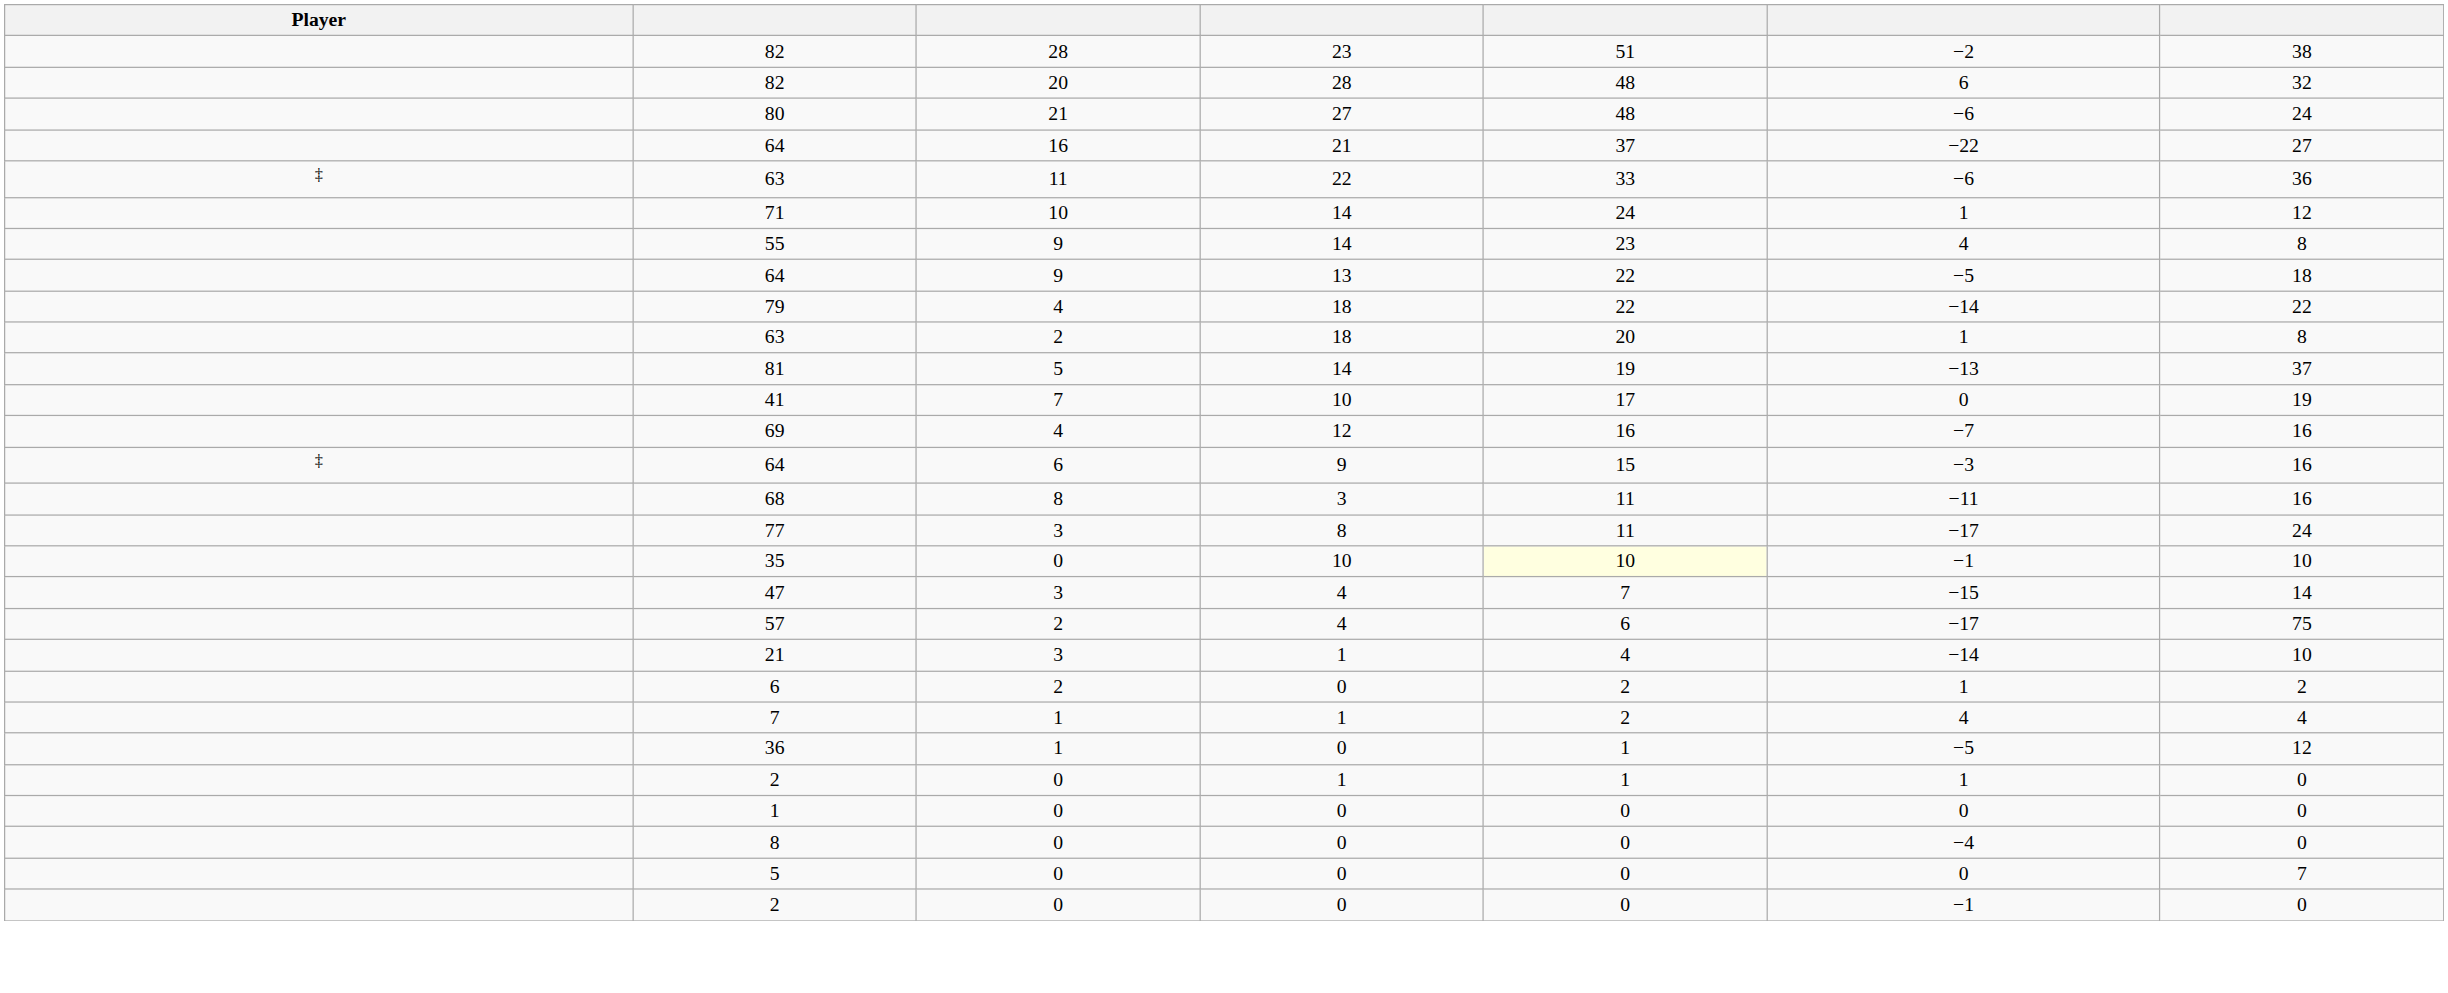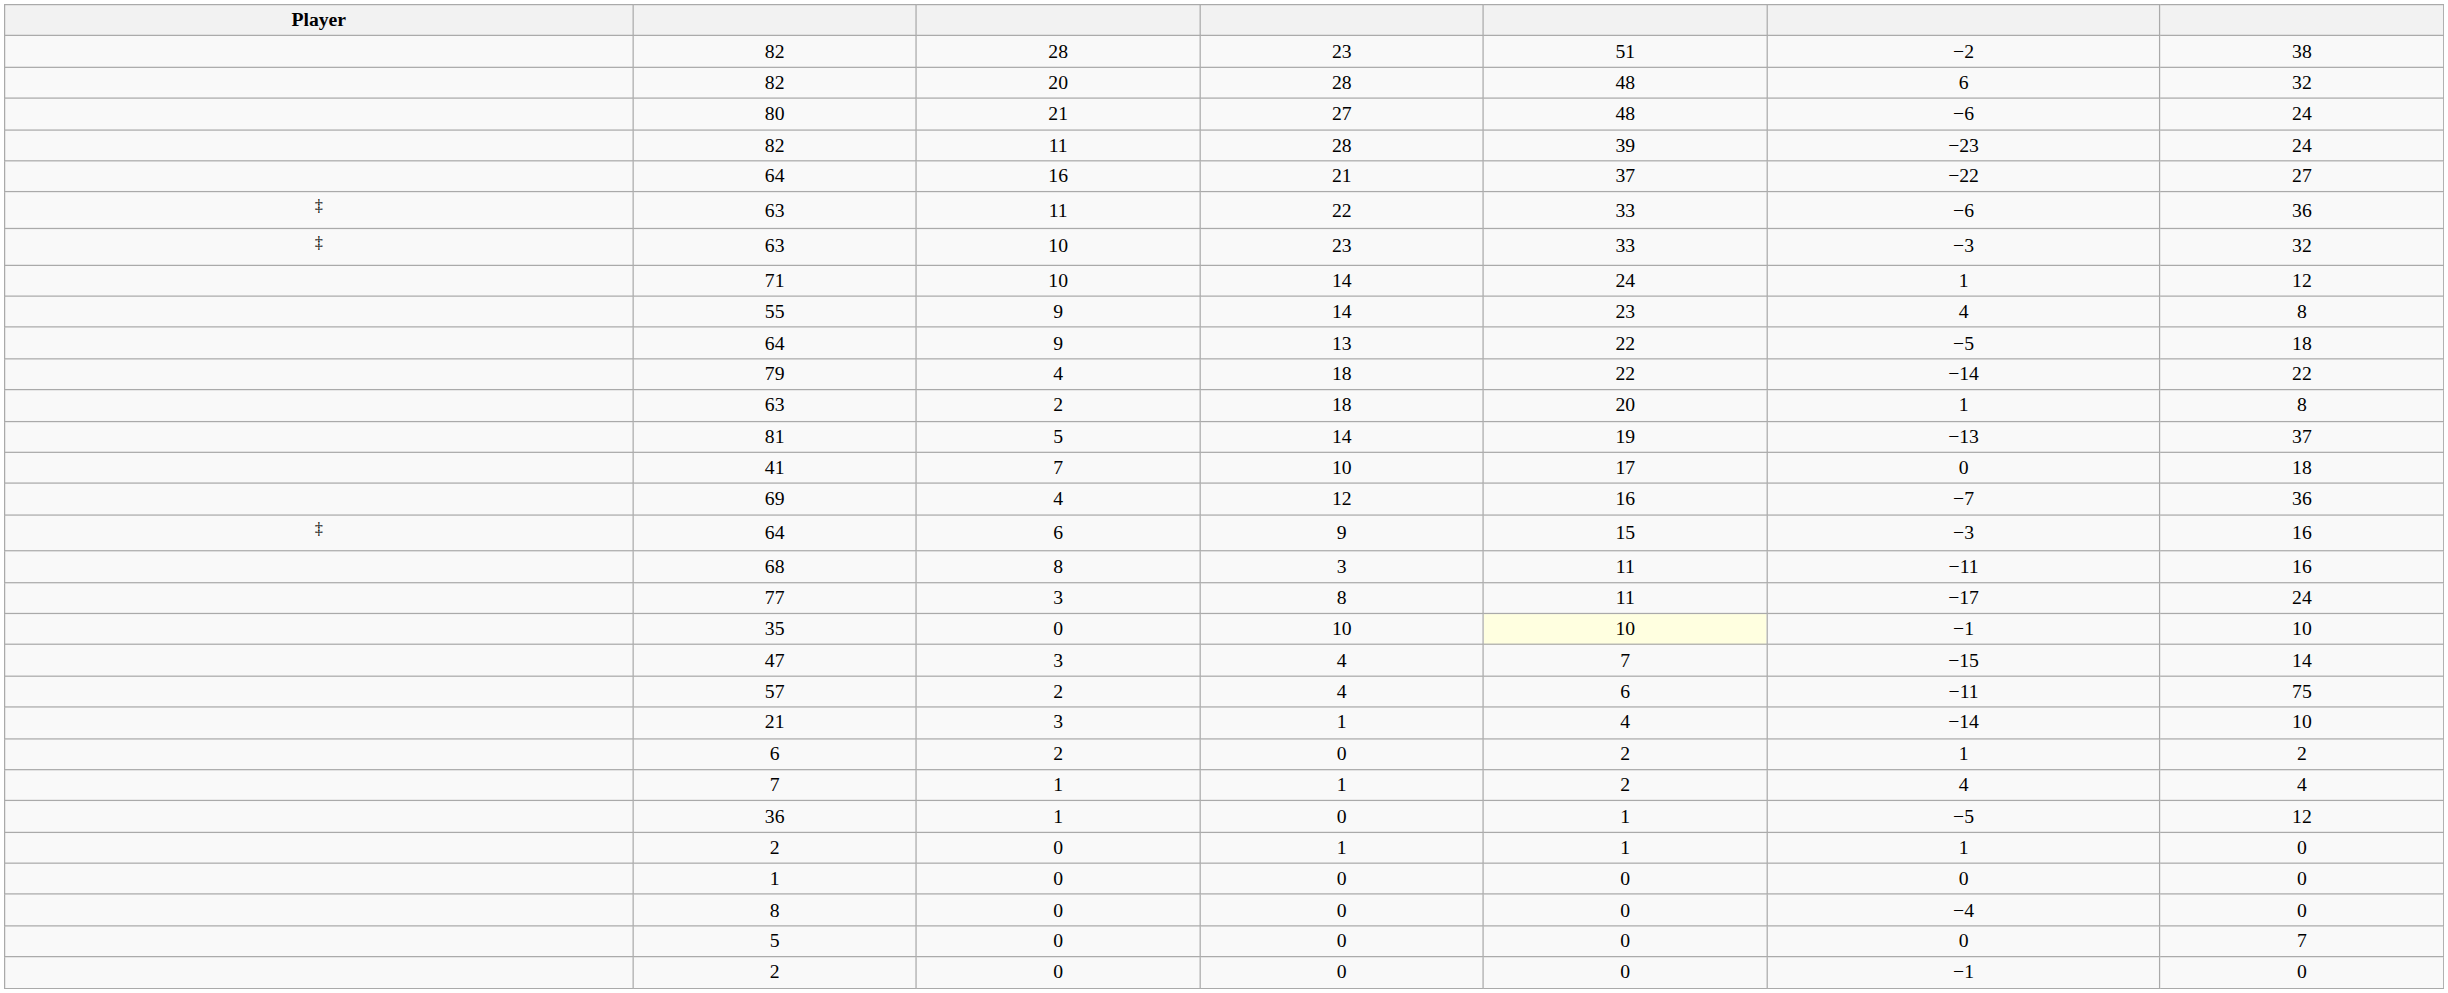+ row: 82 | 11 | 28 | 39 | −23 | 24
+ row: ‡ | 63 | 10 | 23 | 33 | −3 | 32
41 | column 7: 19 -> 18
69 | column 7: 16 -> 36
57 | column 6: −17 -> −11
